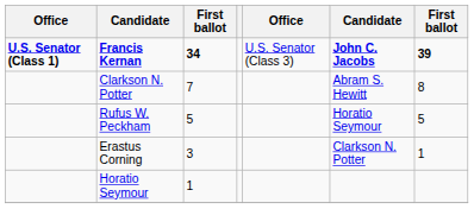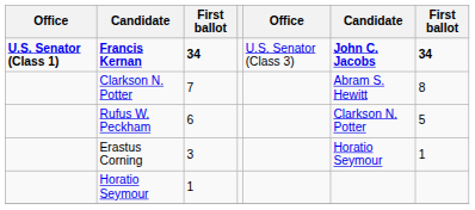Francis Kernan | column 7: 39 -> 34
Rufus W. Peckham | column 3: 5 -> 6
Rufus W. Peckham | column 6: Horatio Seymour -> Clarkson N. Potter
Erastus Corning | column 6: Clarkson N. Potter -> Horatio Seymour
